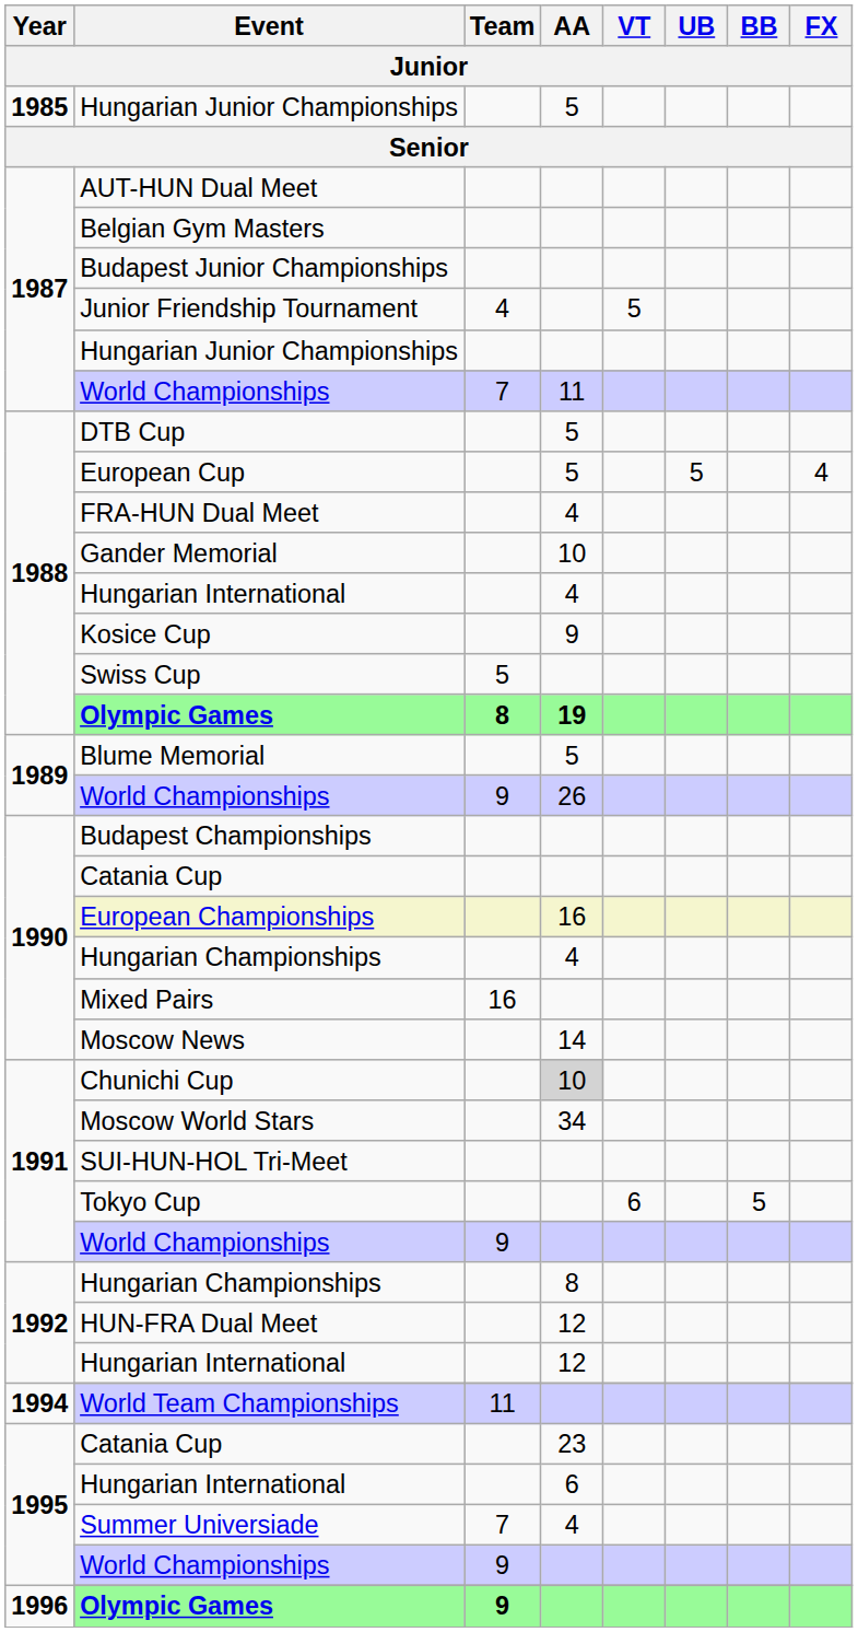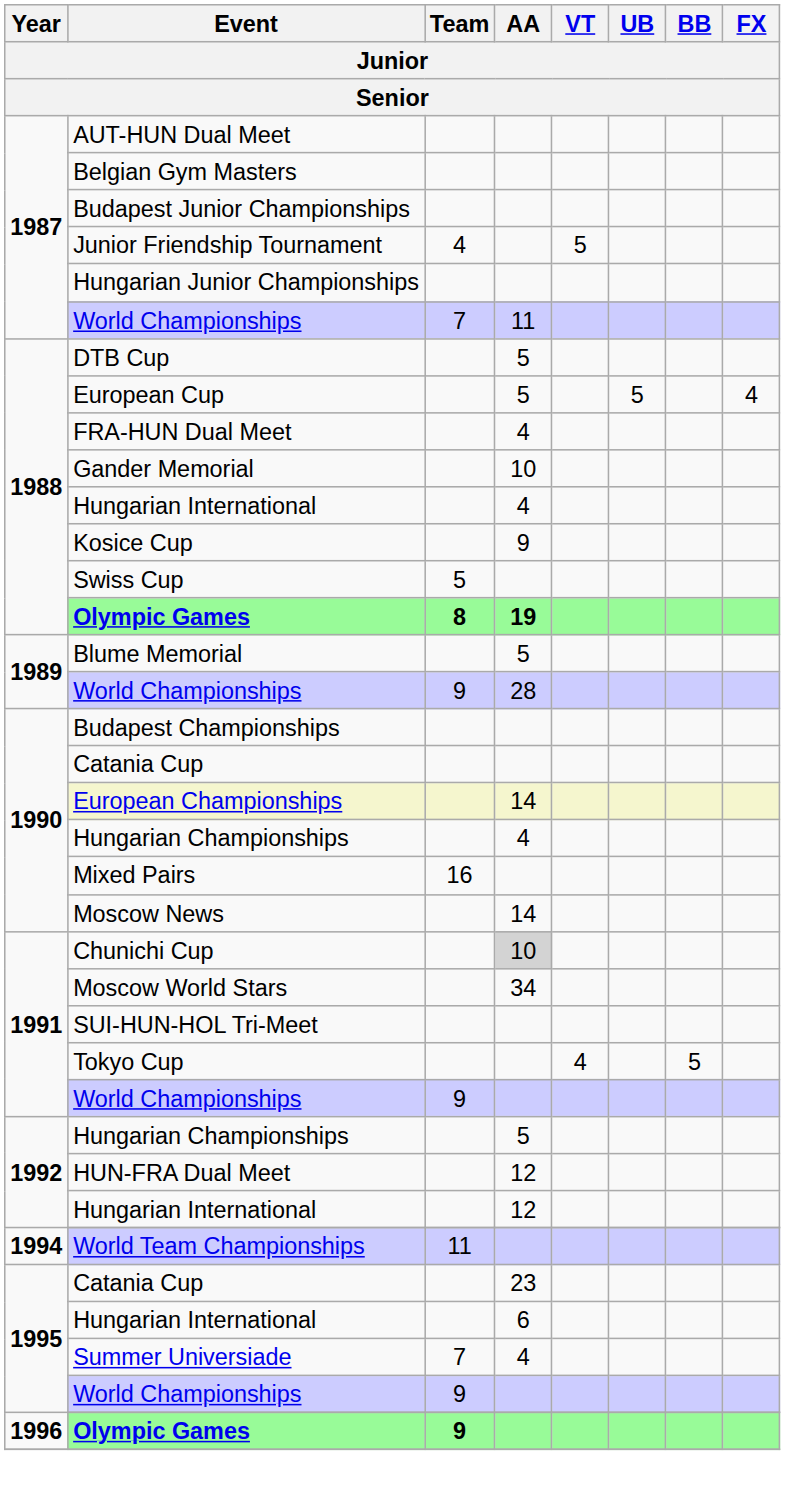- row: 1985 | Hungarian Junior Championships | 5
1989 / World Championships | AA: 26 -> 28
European Championships | AA: 16 -> 14
Tokyo Cup | VT: 6 -> 4
1992 / Hungarian Championships | AA: 8 -> 5
